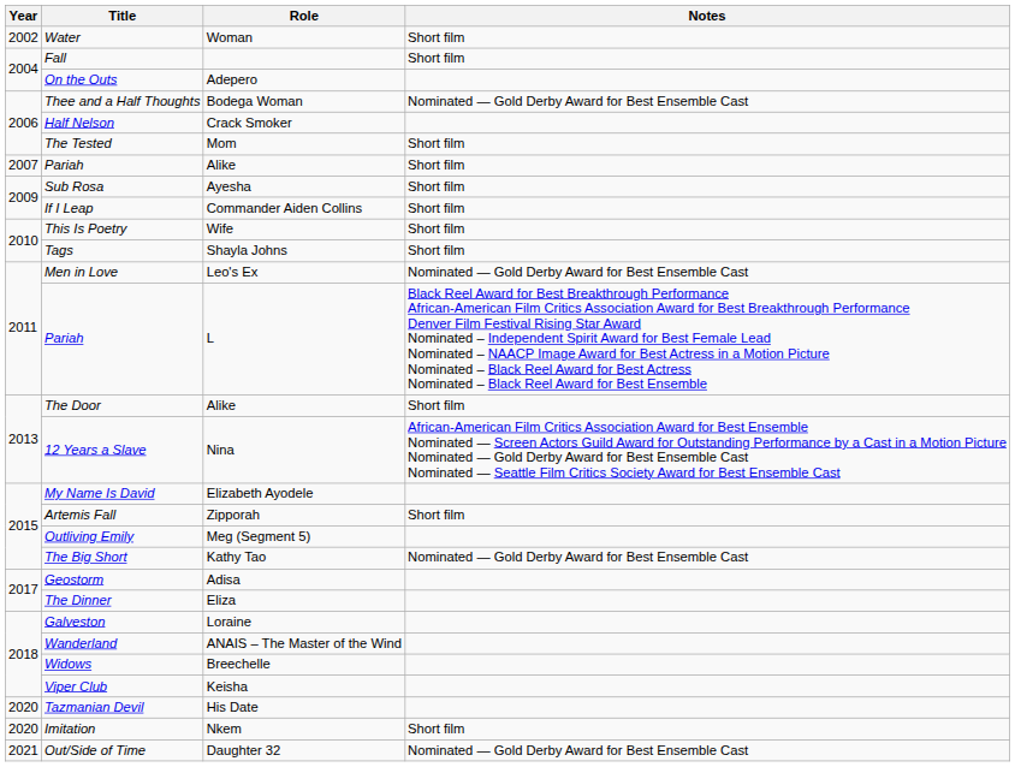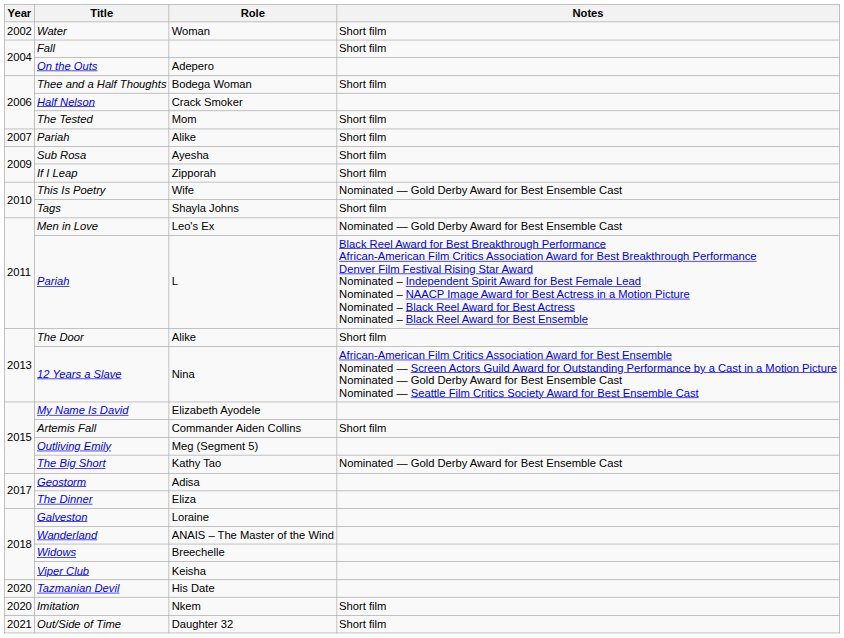Thee and a Half Thoughts | Notes: Nominated — Gold Derby Award for Best Ensemble Cast -> Short film
If I Leap | Role: Commander Aiden Collins -> Zipporah
This Is Poetry | Notes: Short film -> Nominated — Gold Derby Award for Best Ensemble Cast
Artemis Fall | Role: Zipporah -> Commander Aiden Collins
Out/Side of Time | Notes: Nominated — Gold Derby Award for Best Ensemble Cast -> Short film
